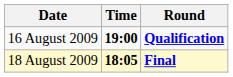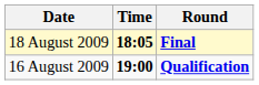rows swapped: 16 August 2009 <-> 18 August 2009
